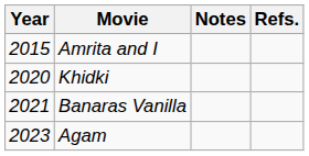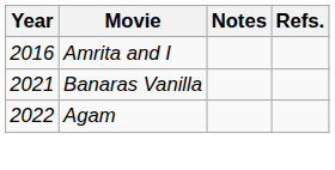Amrita and I | Year: 2015 -> 2016
- row: 2020 | Khidki
Agam | Year: 2023 -> 2022
